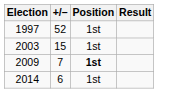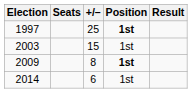+ column: Seats
1997 | +/–: 52 -> 25
1997 | Position: normal -> bold
2009 | +/–: 7 -> 8
